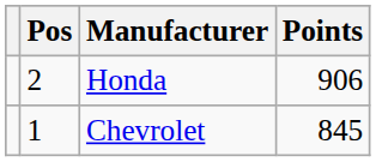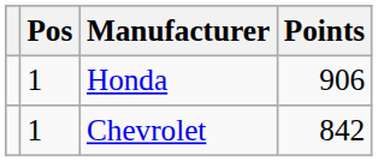Honda | Pos: 2 -> 1
Chevrolet | Points: 845 -> 842
